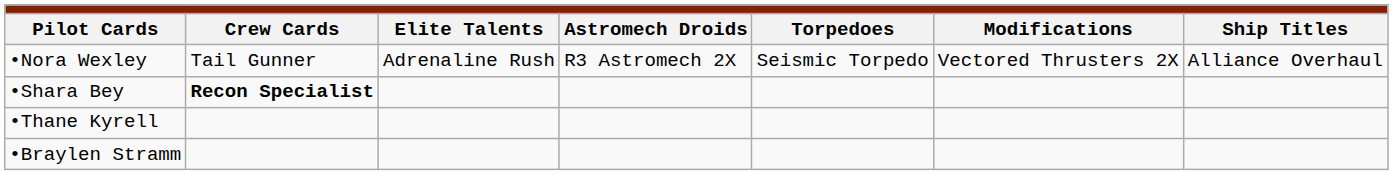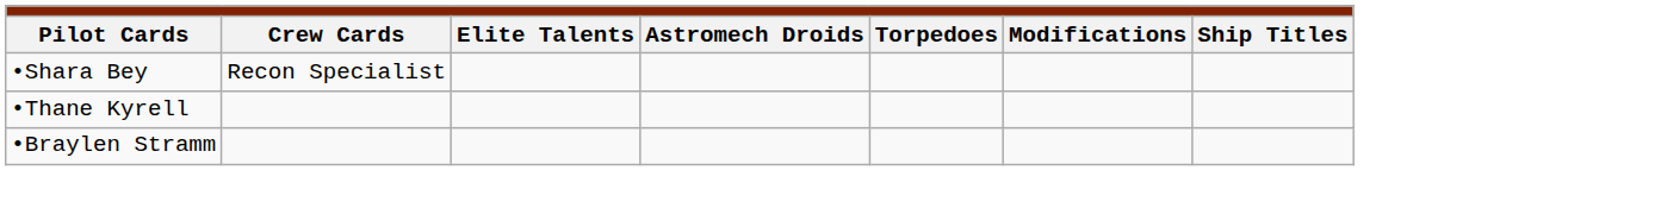- row: •Nora Wexley | Tail Gunner | Adrenaline Rush | R3 Astromech 2X | Seismic Torpedo | Vectored Thrusters 2X | Alliance Overhaul
•Shara Bey | column 2: bold -> normal
